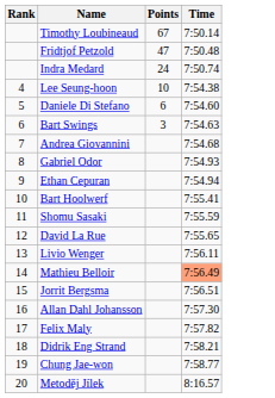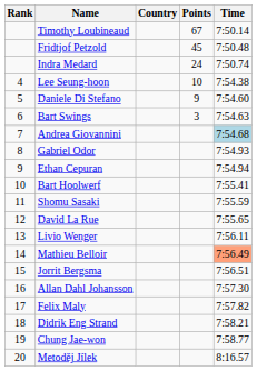+ column: Country
Fridtjof Petzold | Points: 47 -> 45
Daniele Di Stefano | Points: 6 -> 9
Andrea Giovannini | Time: no background -> lightblue background
